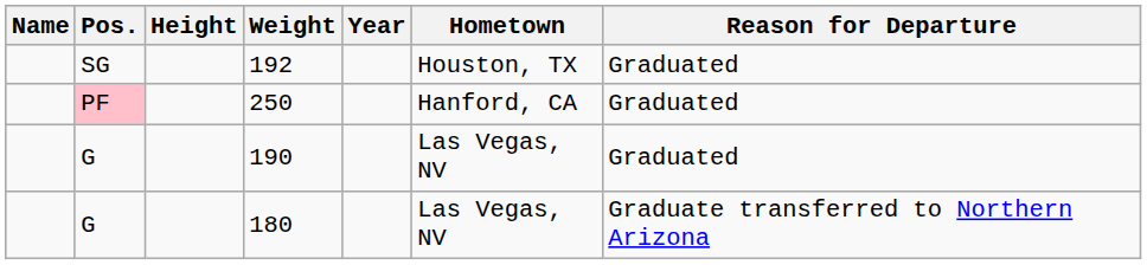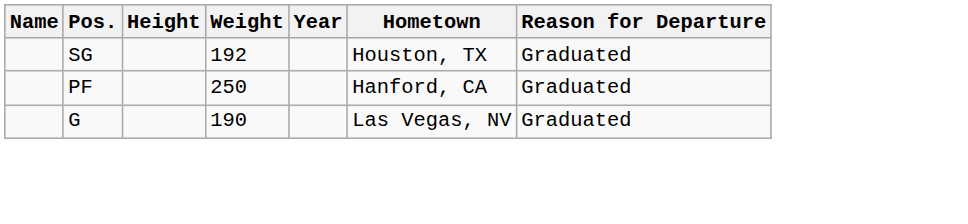250 | Pos.: pink background -> no background
- row: G | 180 | Las Vegas, NV | Graduate transferred to Northern Arizona
